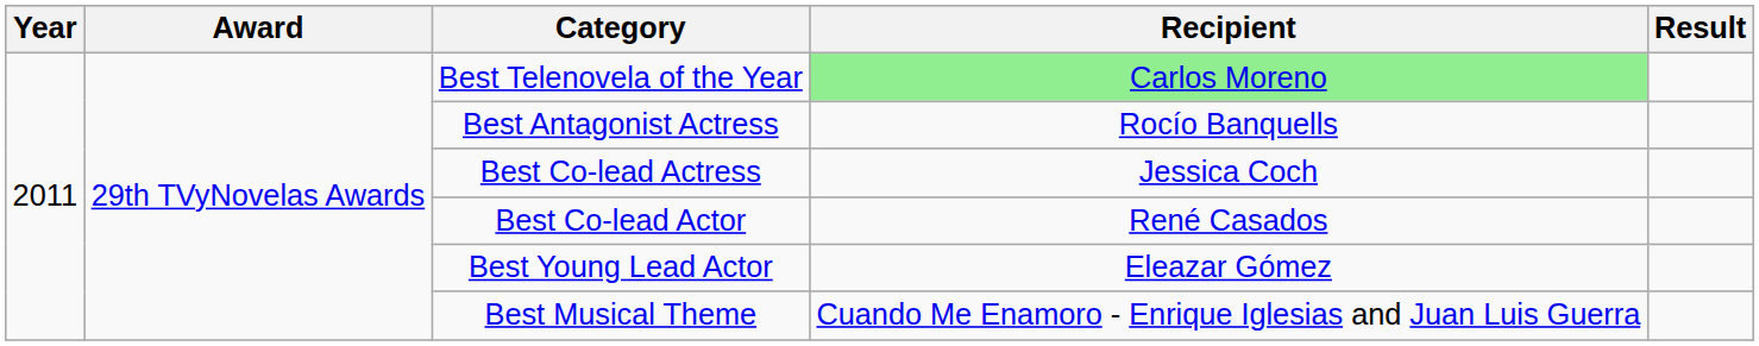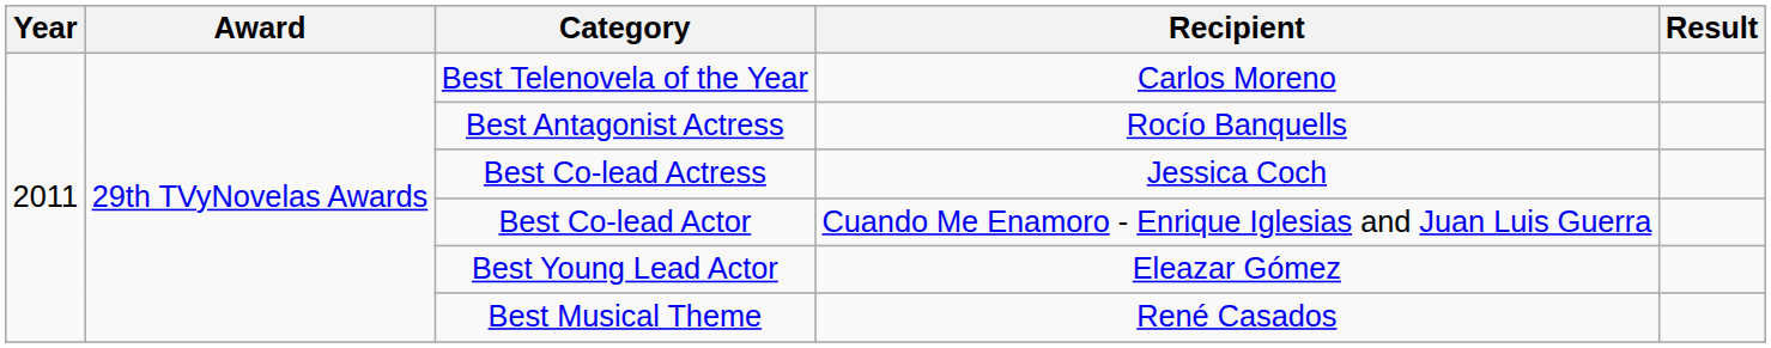Best Telenovela of the Year | Recipient: lightgreen background -> no background
Best Co-lead Actor | Recipient: René Casados -> Cuando Me Enamoro - Enrique Iglesias and Juan Luis Guerra
Best Musical Theme | Recipient: Cuando Me Enamoro - Enrique Iglesias and Juan Luis Guerra -> René Casados
